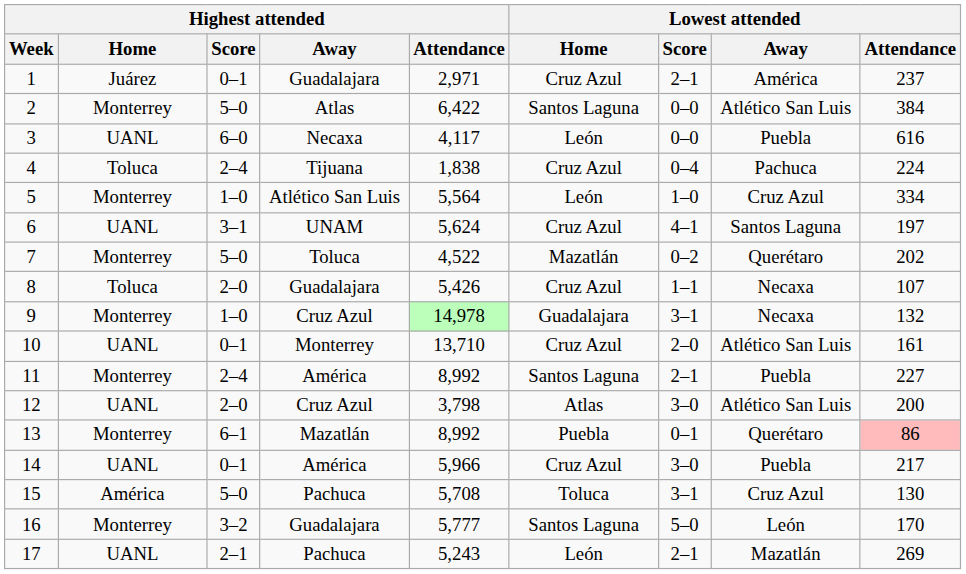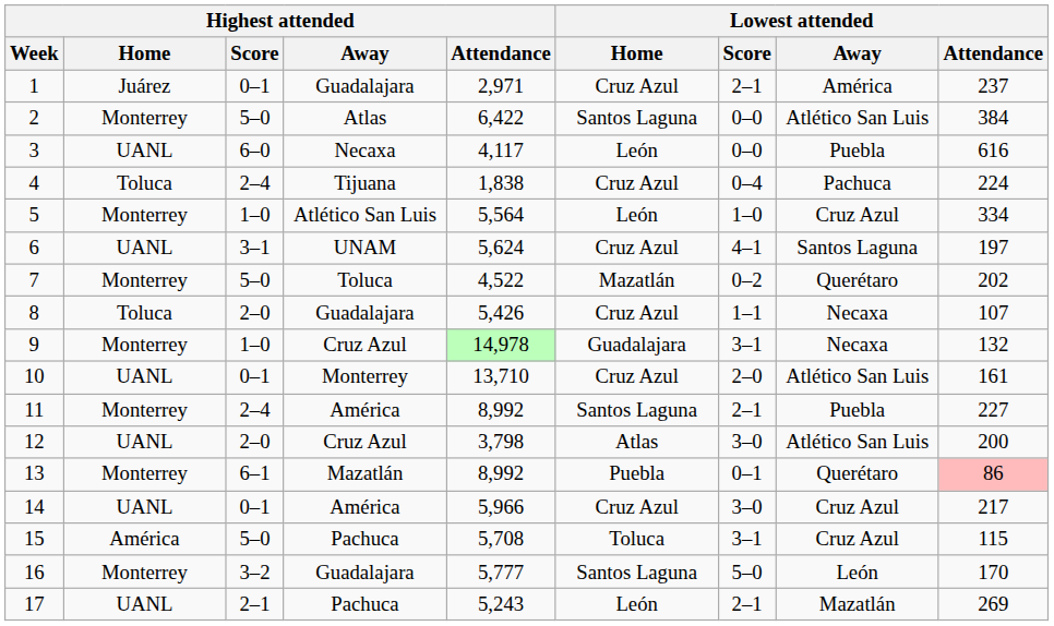14 | Lowest attended / Away: Puebla -> Cruz Azul
15 | Lowest attended / Attendance: 130 -> 115
